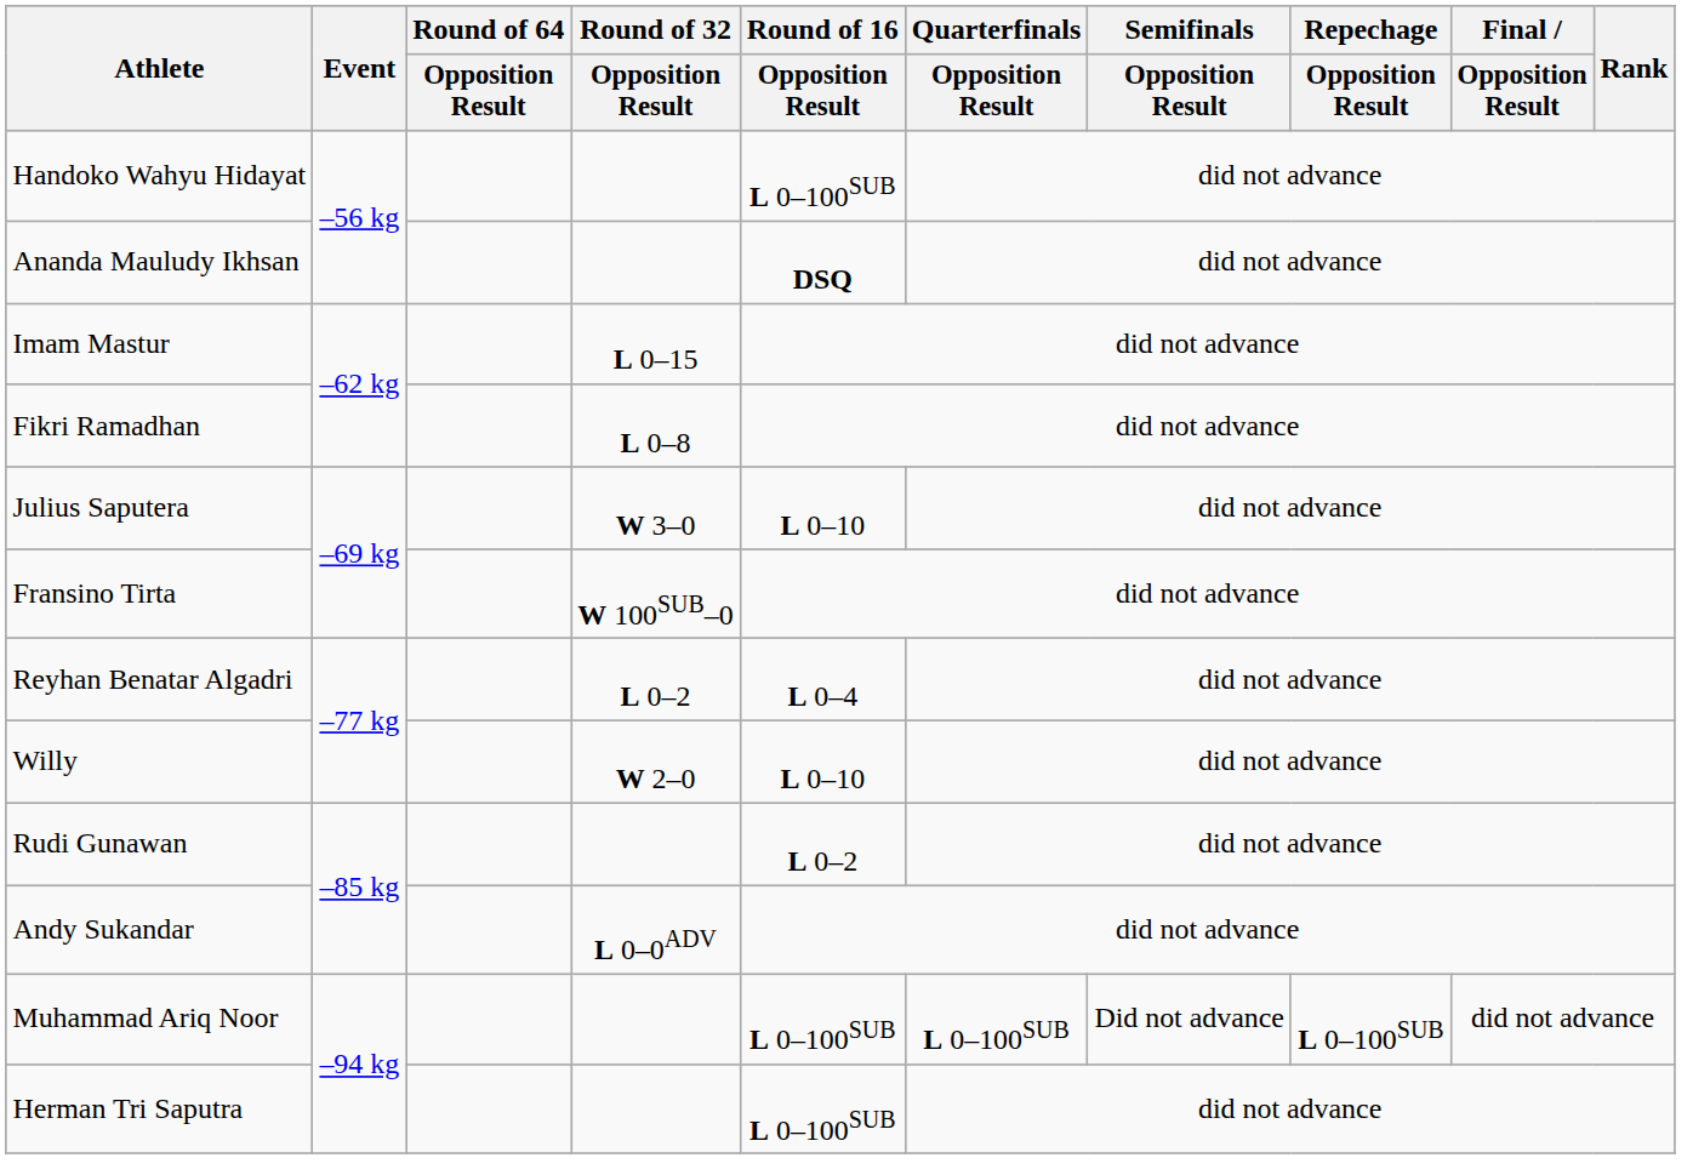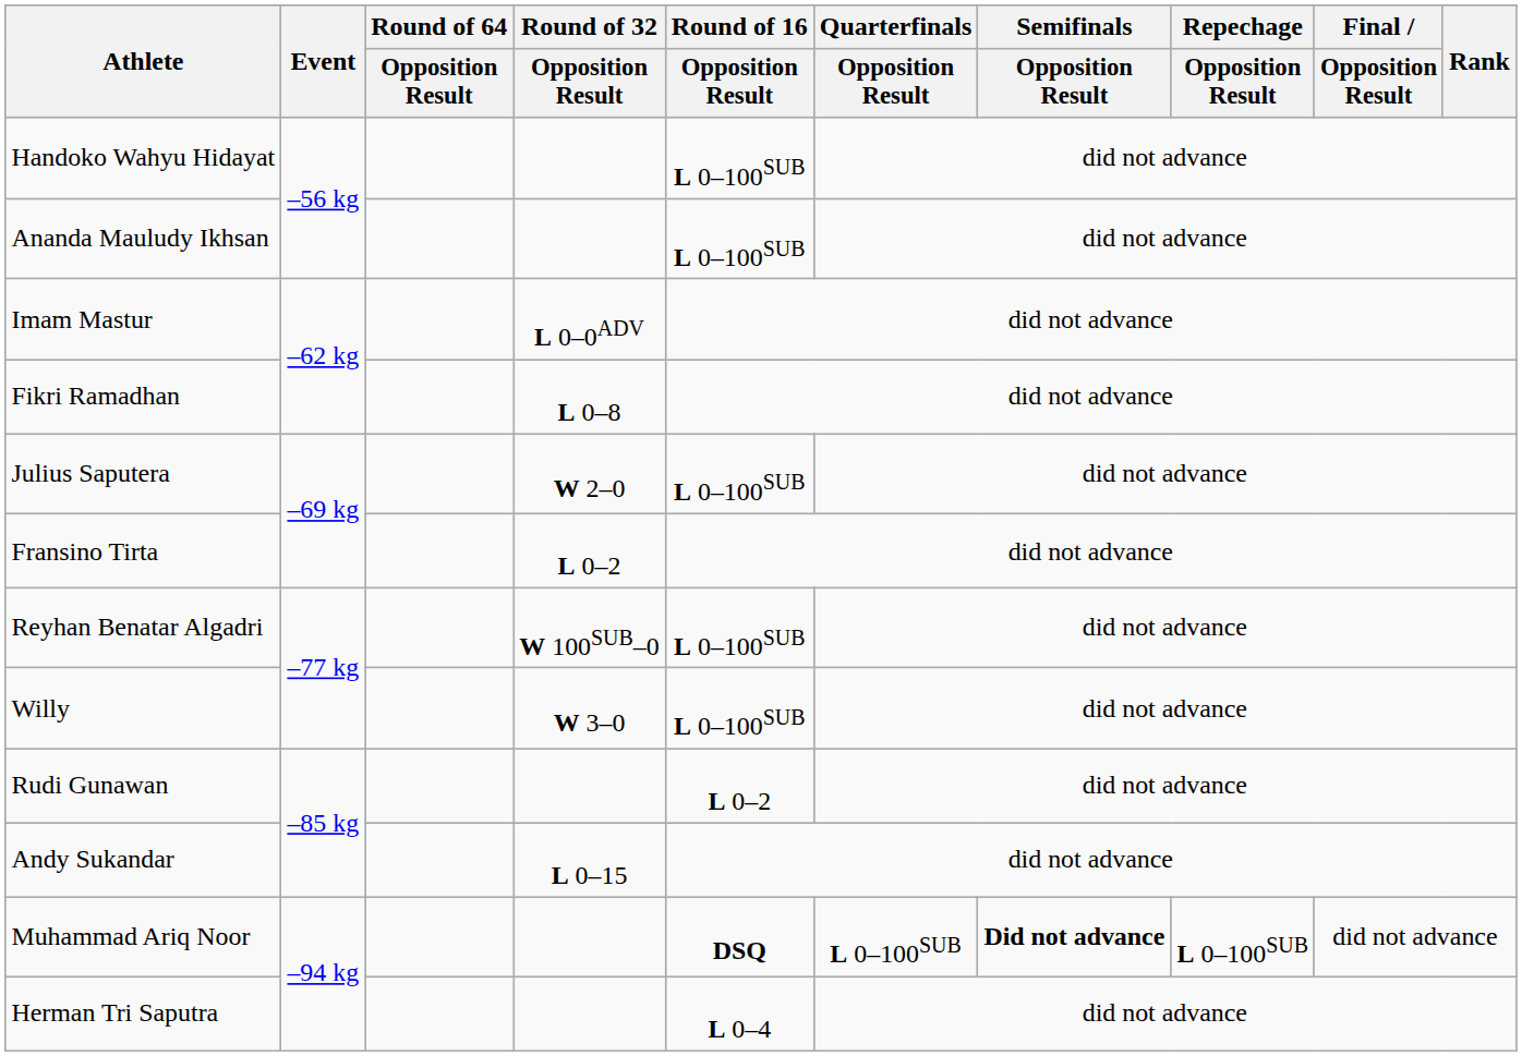Ananda Mauludy Ikhsan | Round of 16 / Opposition Result: DSQ -> L 0–100SUB
Imam Mastur | Round of 32 / Opposition Result: L 0–15 -> L 0–0ADV
Julius Saputera | Round of 32 / Opposition Result: W 3–0 -> W 2–0
Julius Saputera | Round of 16 / Opposition Result: L 0–10 -> L 0–100SUB
Fransino Tirta | Round of 32 / Opposition Result: W 100SUB–0 -> L 0–2
Reyhan Benatar Algadri | Round of 32 / Opposition Result: L 0–2 -> W 100SUB–0
Reyhan Benatar Algadri | Round of 16 / Opposition Result: L 0–4 -> L 0–100SUB
Willy | Round of 32 / Opposition Result: W 2–0 -> W 3–0
Willy | Round of 16 / Opposition Result: L 0–10 -> L 0–100SUB
Andy Sukandar | Round of 32 / Opposition Result: L 0–0ADV -> L 0–15
Muhammad Ariq Noor | Round of 16 / Opposition Result: L 0–100SUB -> DSQ
Muhammad Ariq Noor | Semifinals / Opposition Result: normal -> bold
Herman Tri Saputra | Round of 16 / Opposition Result: L 0–100SUB -> L 0–4
